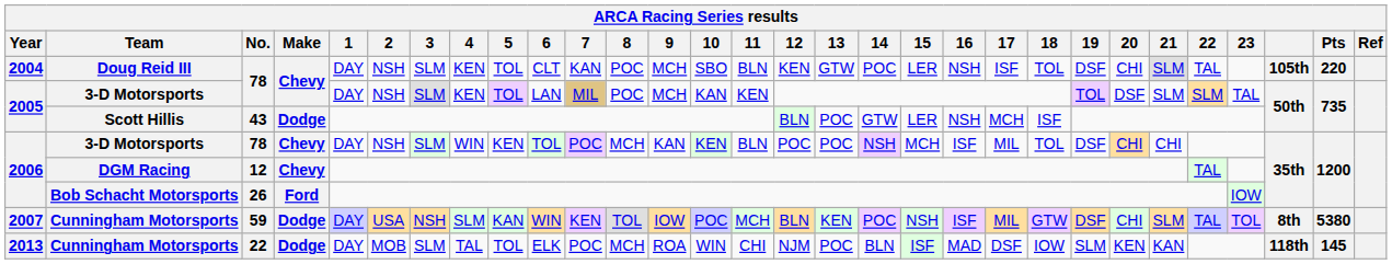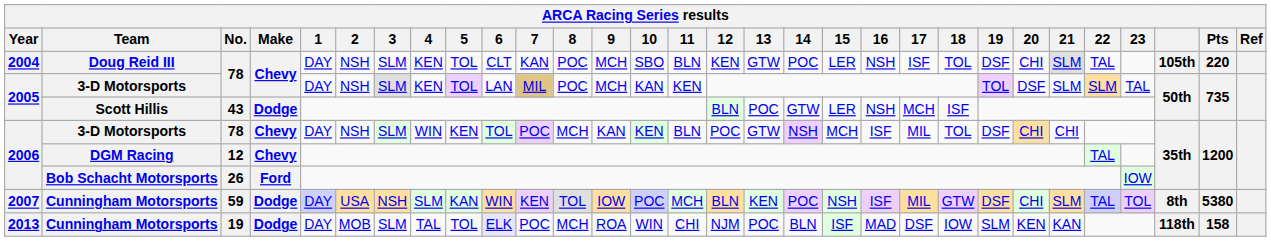2006 / 3-D Motorsports | 13: POC -> GTW
2013 / Cunningham Motorsports | No.: 22 -> 19
2013 / Cunningham Motorsports | 6: no background -> lavender background
2013 / Cunningham Motorsports | Pts: 145 -> 158
